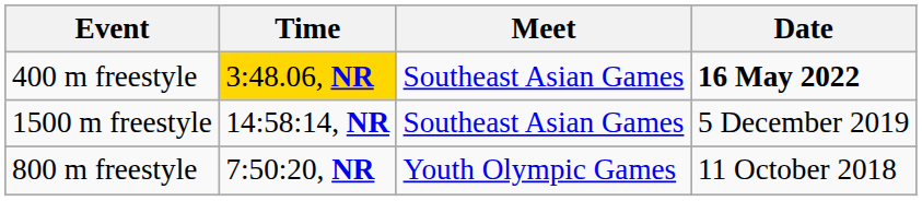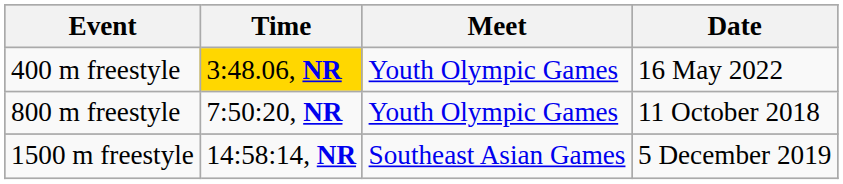400 m freestyle | Meet: Southeast Asian Games -> Youth Olympic Games
400 m freestyle | Date: bold -> normal
rows swapped: 800 m freestyle <-> 1500 m freestyle
